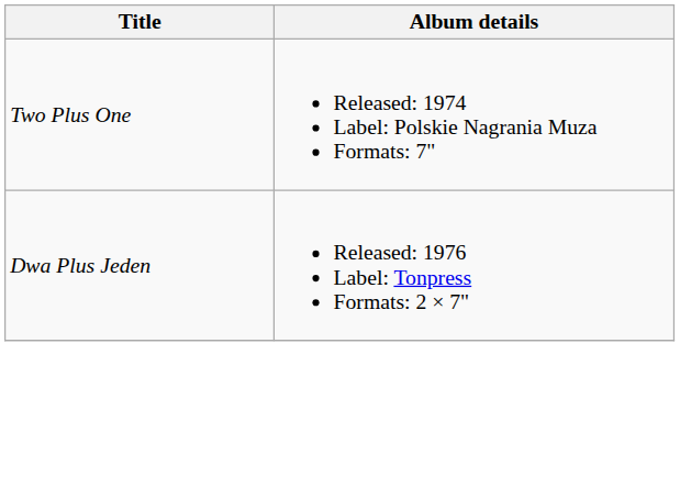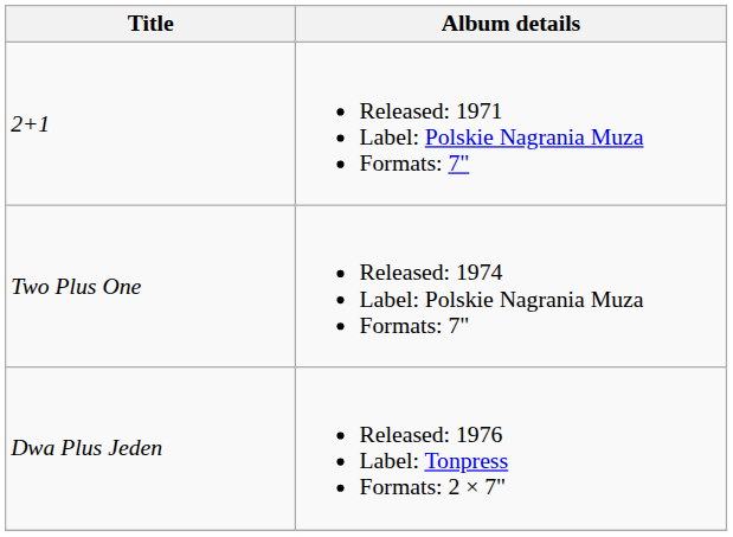+ row: 2+1 | Released: 1971 Label: Polskie Nagrania Muza Formats: 7"
